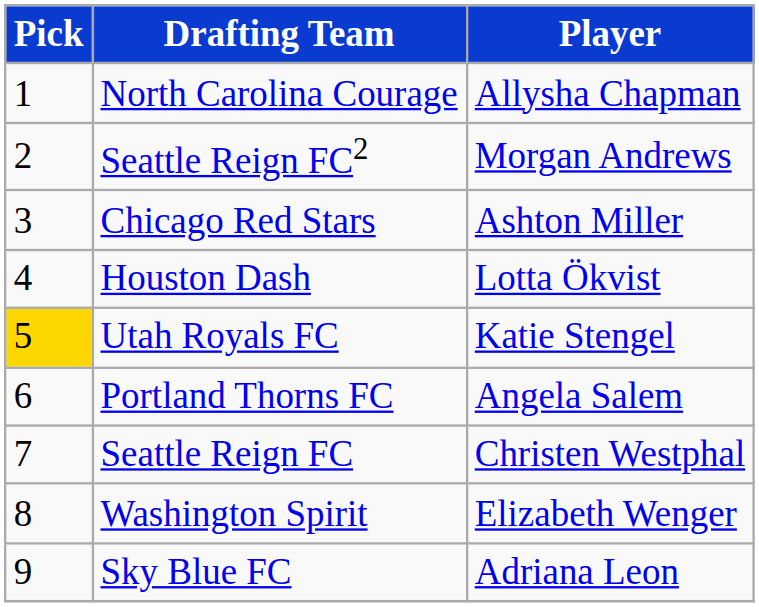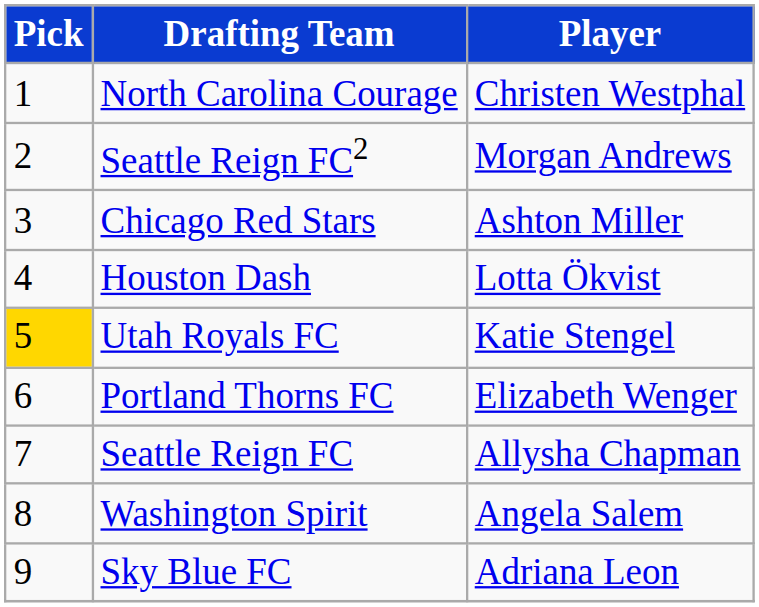North Carolina Courage | Player: Allysha Chapman -> Christen Westphal
Portland Thorns FC | Player: Angela Salem -> Elizabeth Wenger
Seattle Reign FC | Player: Christen Westphal -> Allysha Chapman
Washington Spirit | Player: Elizabeth Wenger -> Angela Salem
